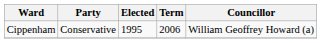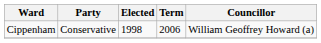Cippenham | Elected: 1995 -> 1998
